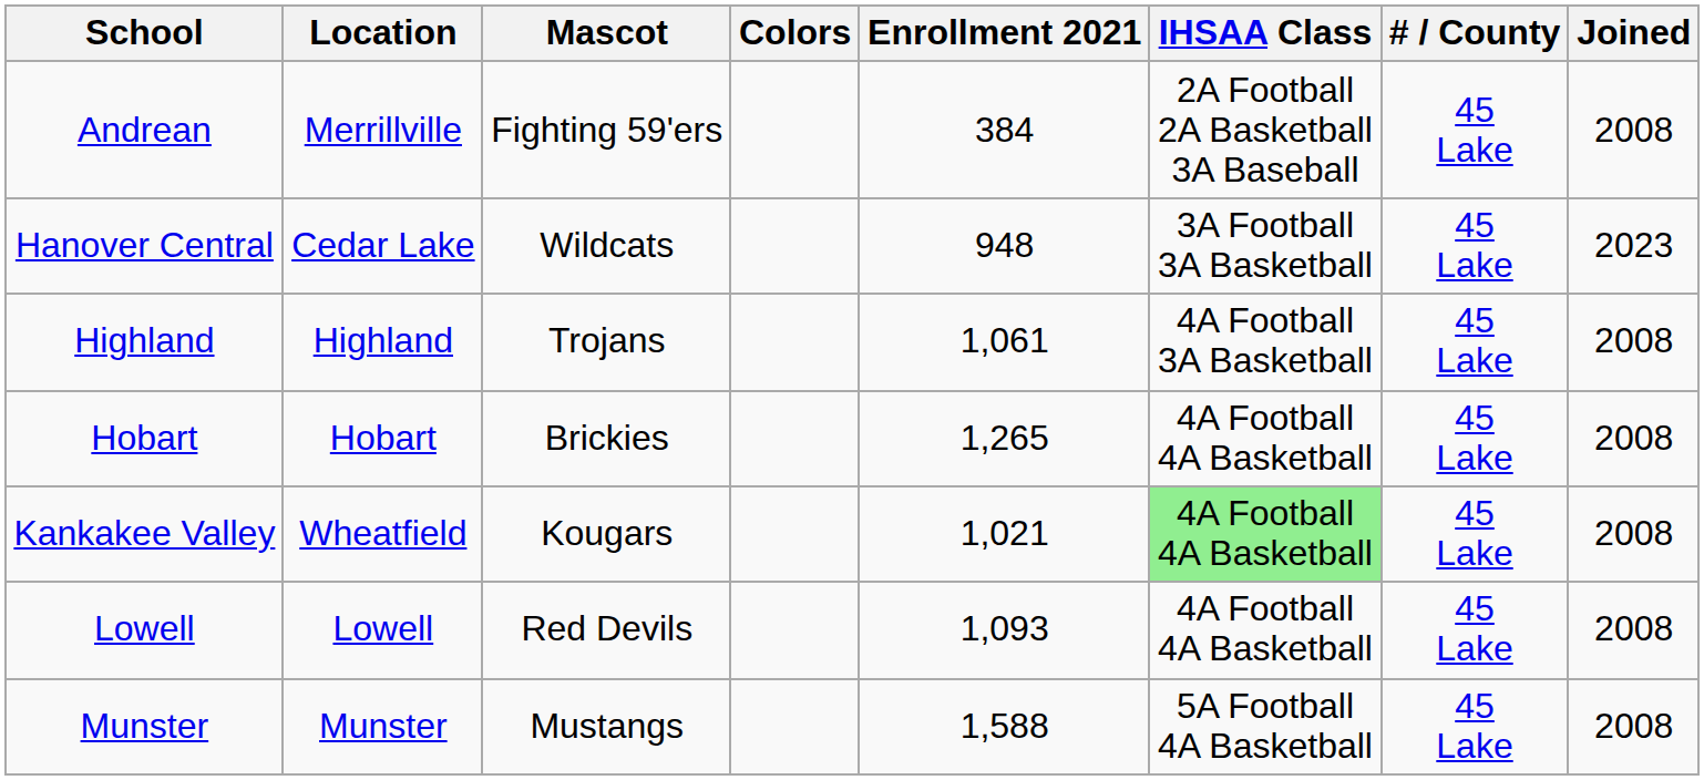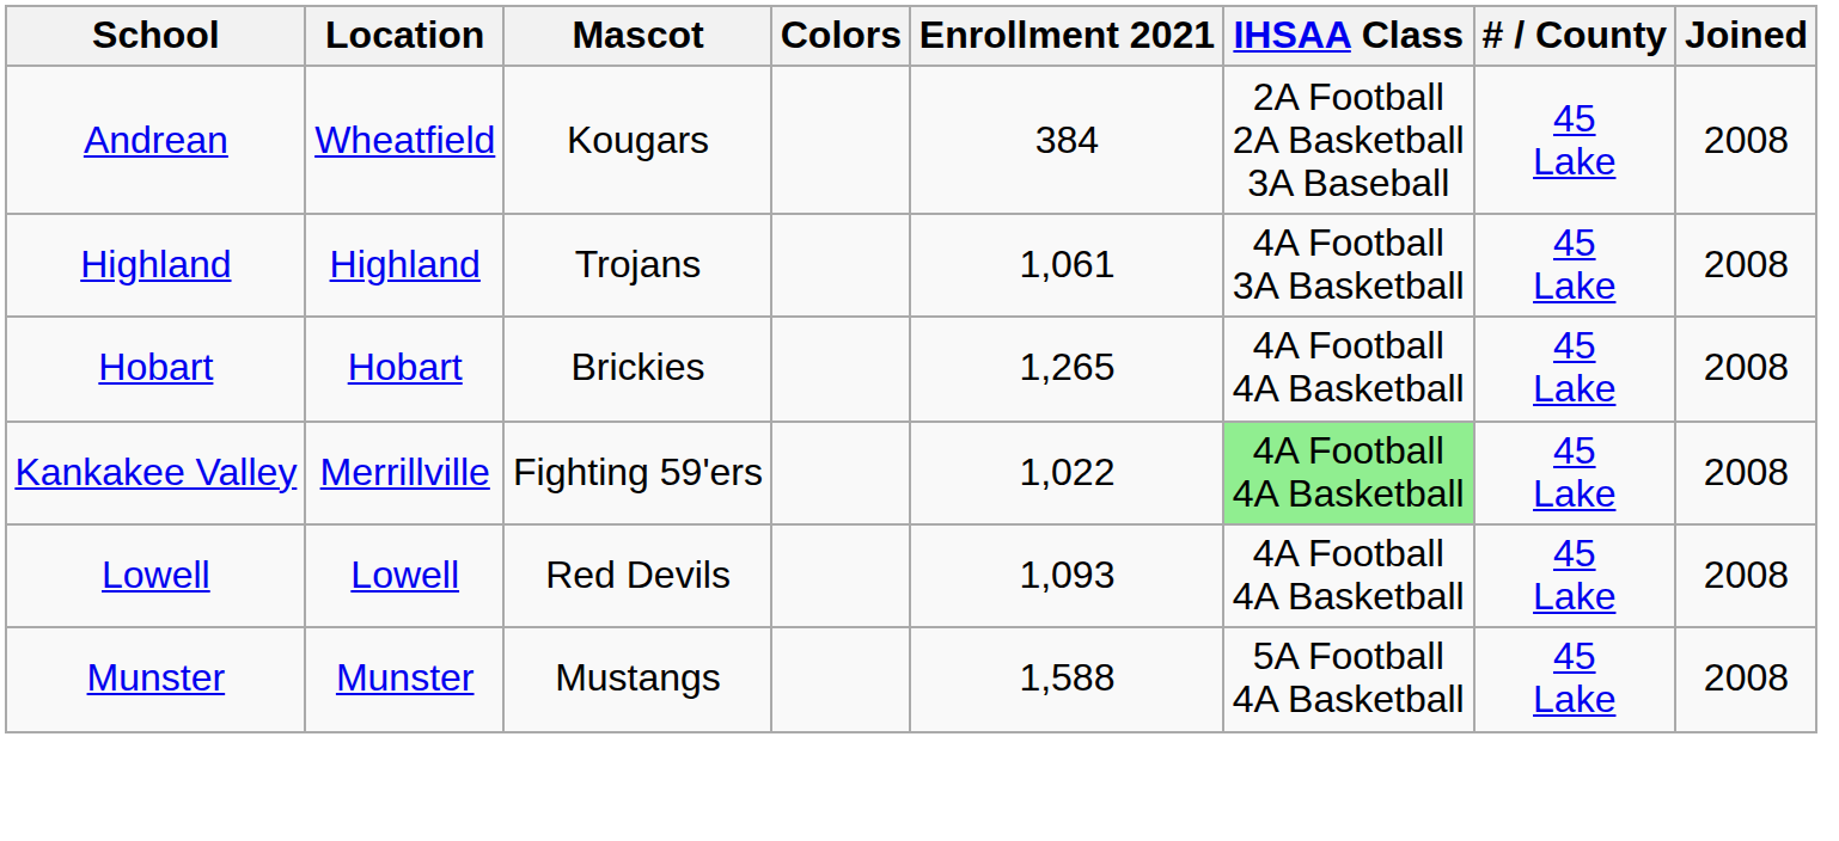Andrean | Location: Merrillville -> Wheatfield
Andrean | Mascot: Fighting 59'ers -> Kougars
- row: Hanover Central | Cedar Lake | Wildcats | 948 | 3A Football 3A Basketball | 45 Lake | 2023
Kankakee Valley | Location: Wheatfield -> Merrillville
Kankakee Valley | Mascot: Kougars -> Fighting 59'ers
Kankakee Valley | Enrollment 2021: 1,021 -> 1,022
